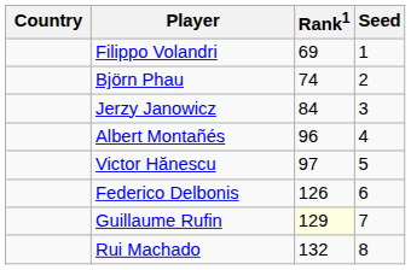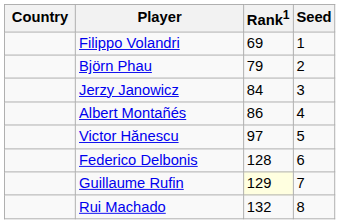Björn Phau | Rank1: 74 -> 79
Albert Montañés | Rank1: 96 -> 86
Federico Delbonis | Rank1: 126 -> 128
